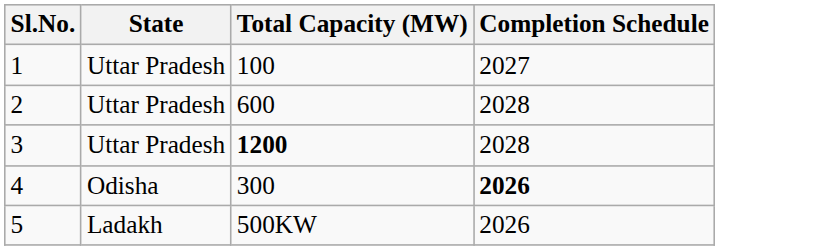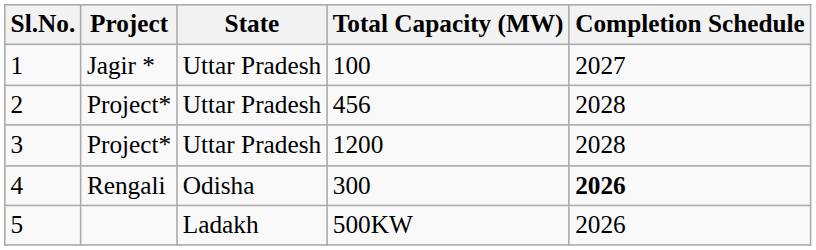+ column: Project | Jagir * | Project* | Project* | Rengali
2 | Total Capacity (MW): 600 -> 456
3 | Total Capacity (MW): bold -> normal
